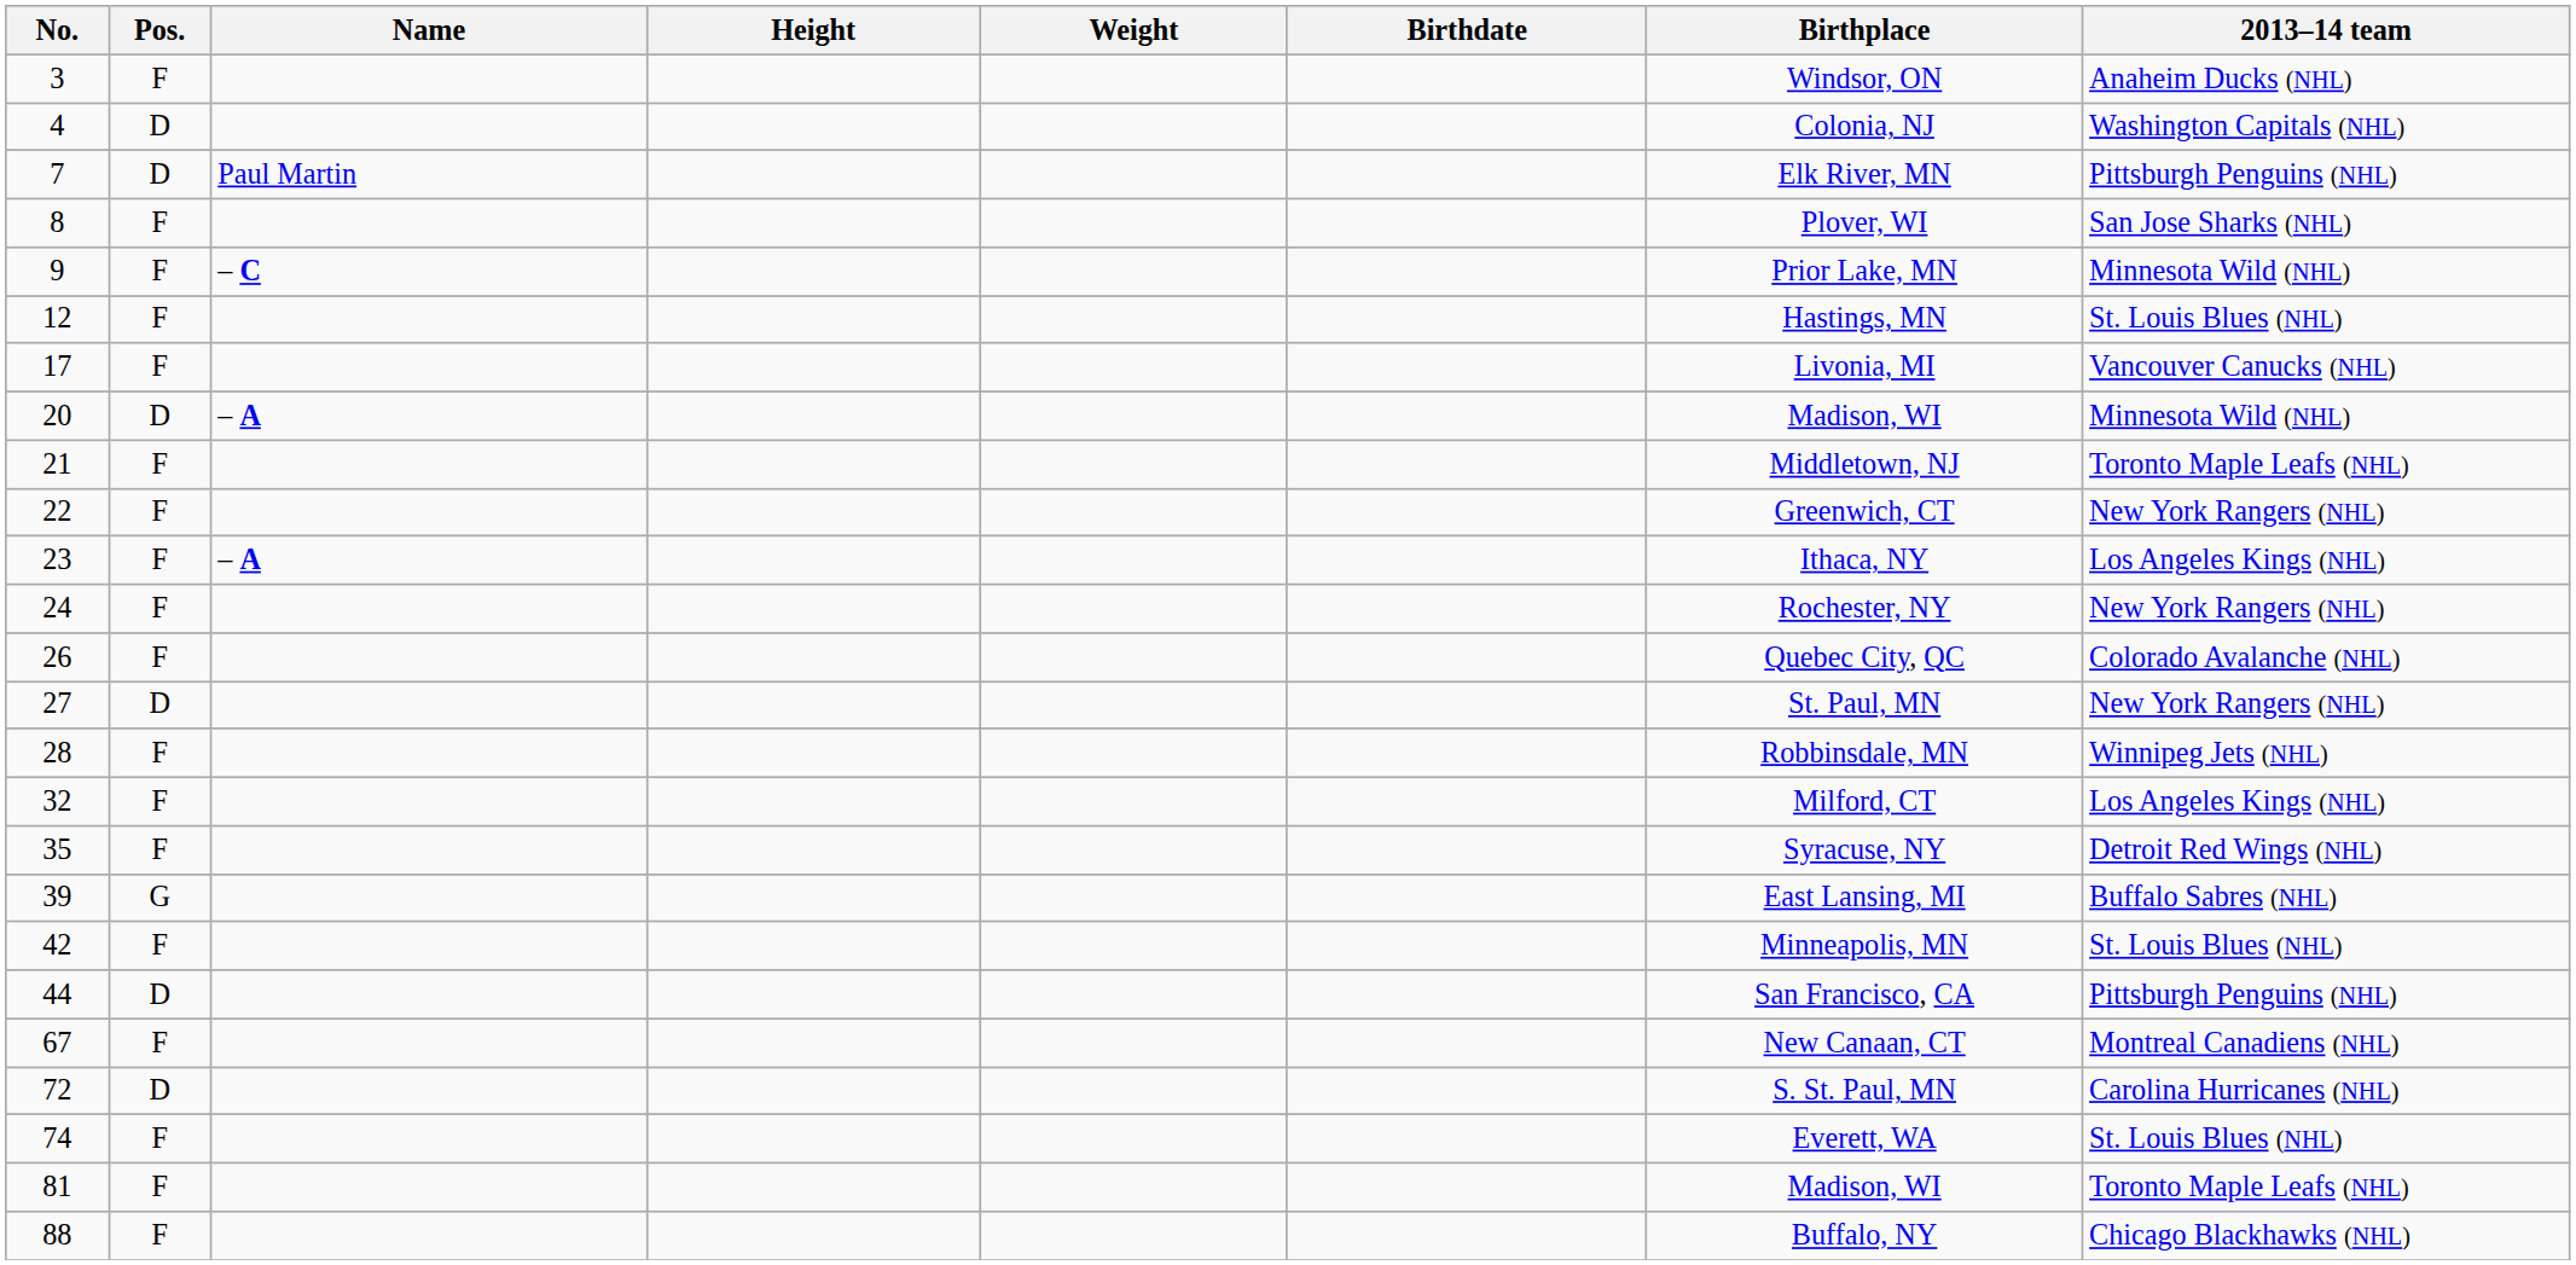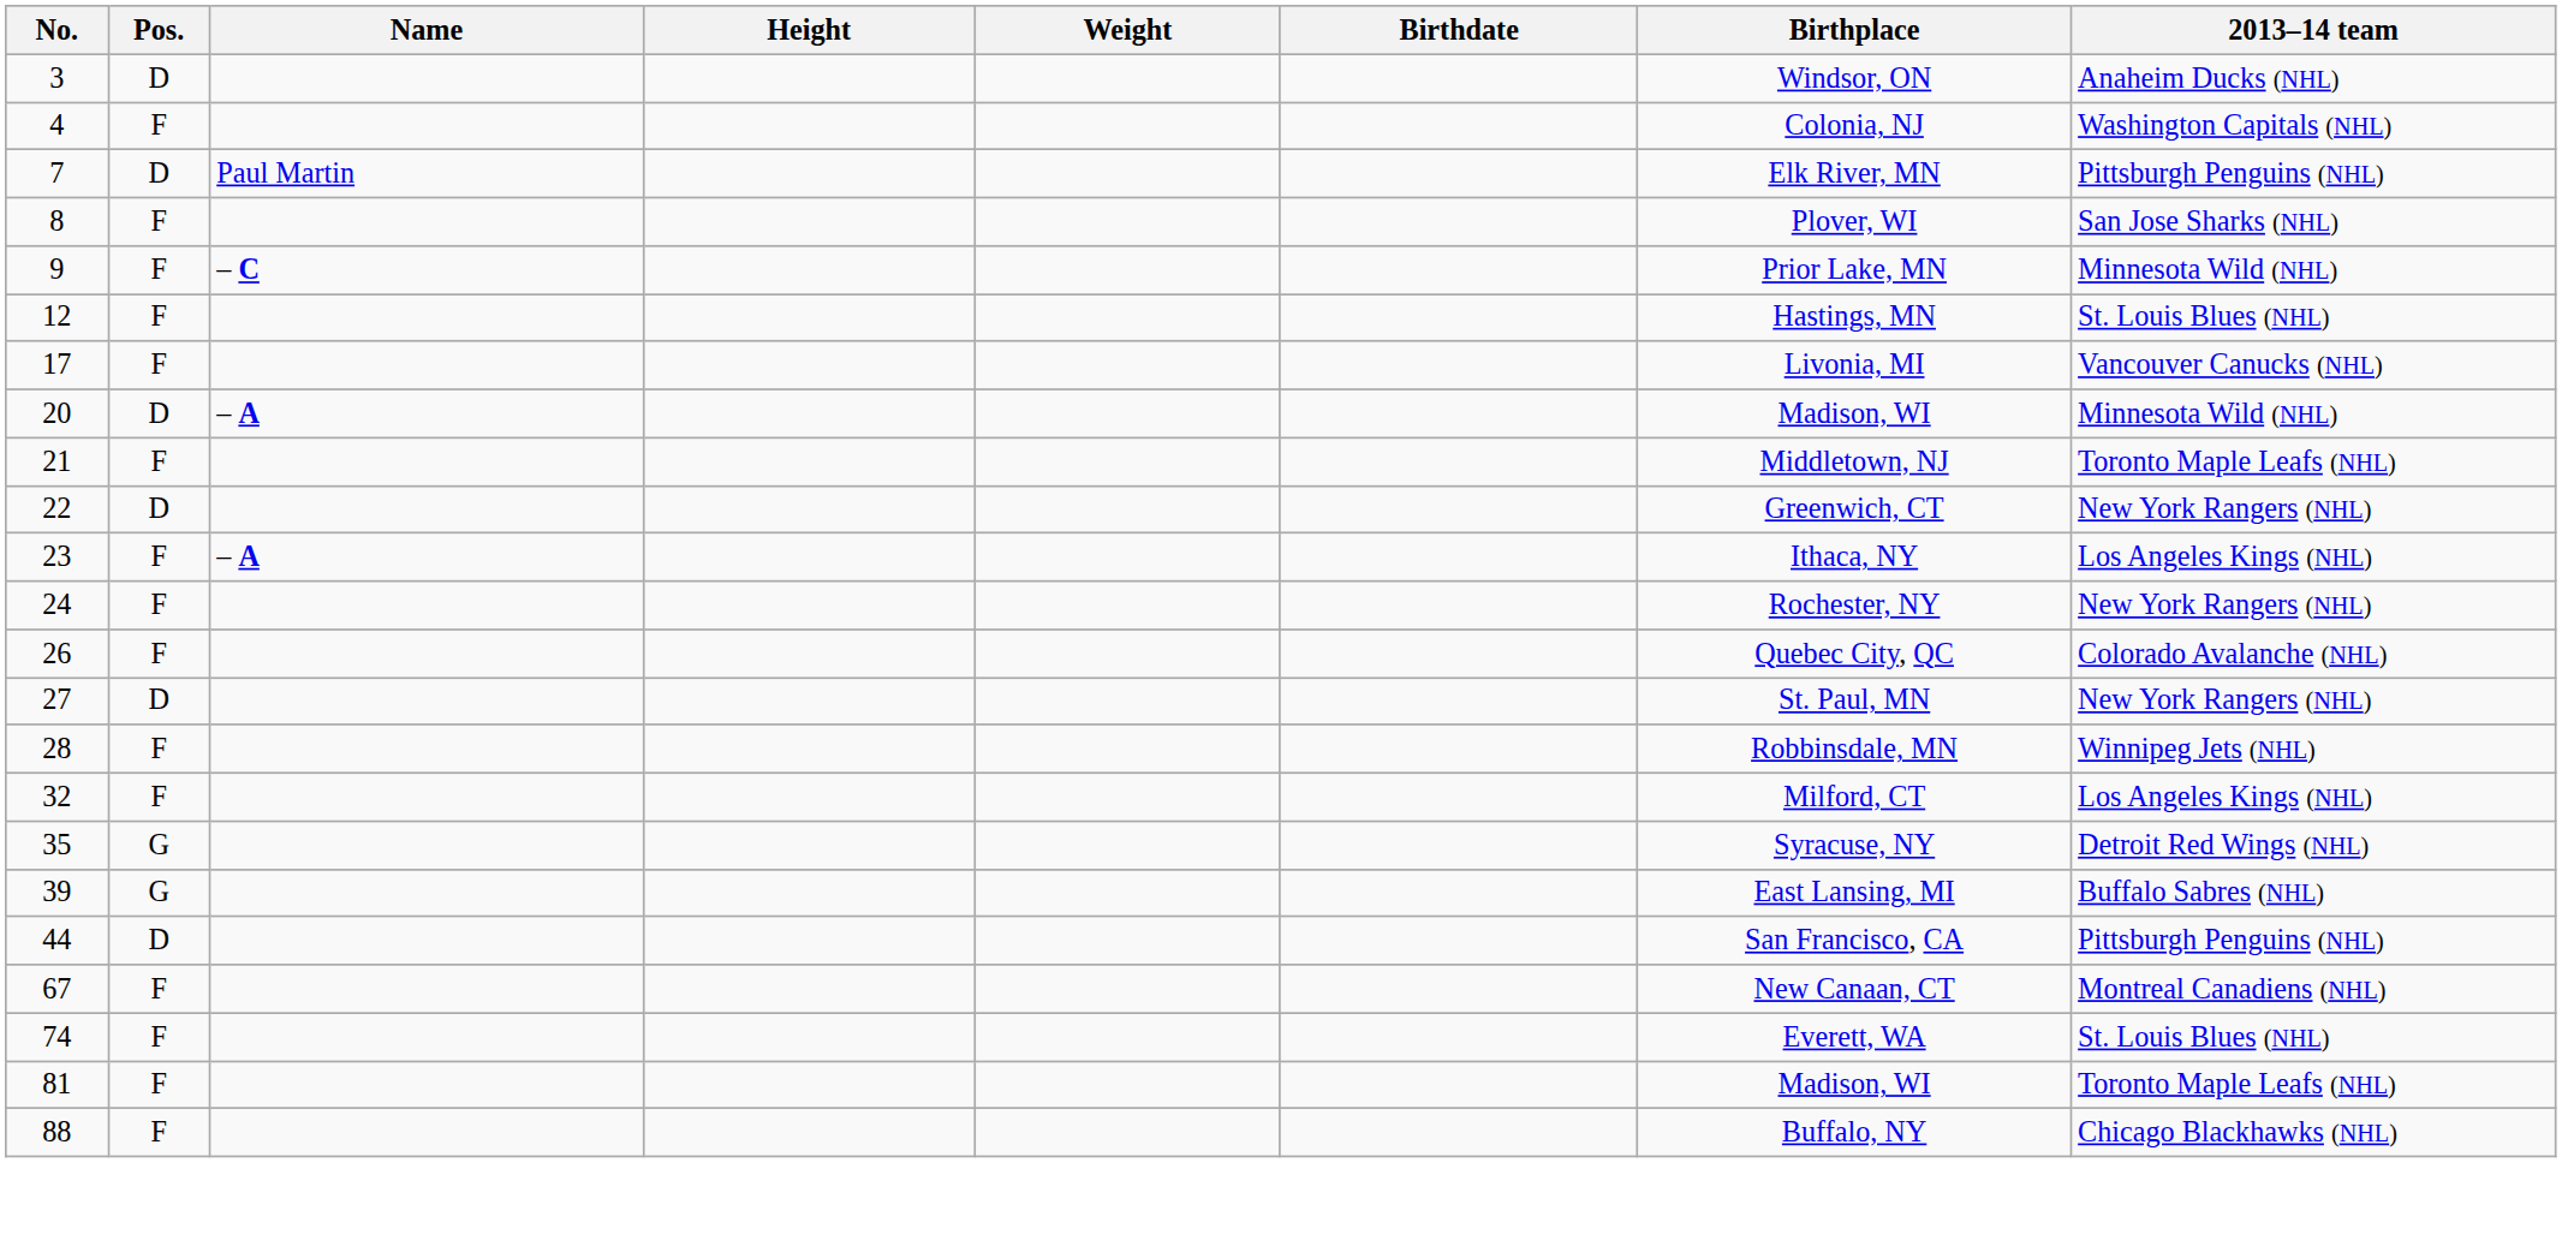3 | Pos.: F -> D
4 | Pos.: D -> F
22 | Pos.: F -> D
35 | Pos.: F -> G
- row: 42 | F | Minneapolis, MN | St. Louis Blues (NHL)
- row: 72 | D | S. St. Paul, MN | Carolina Hurricanes (NHL)
